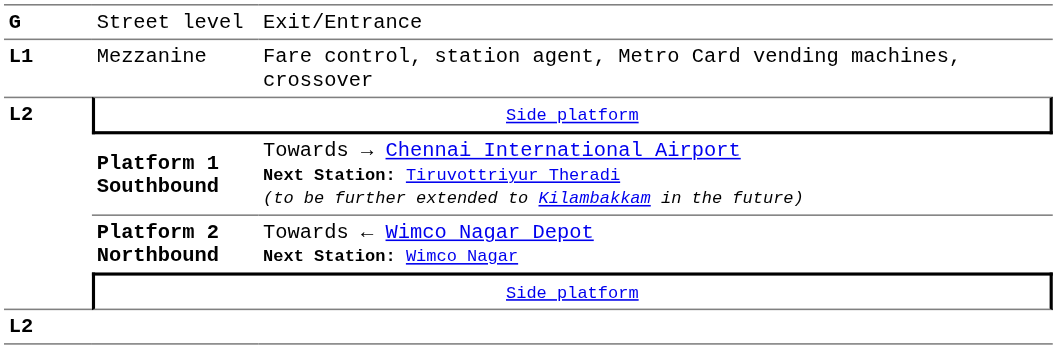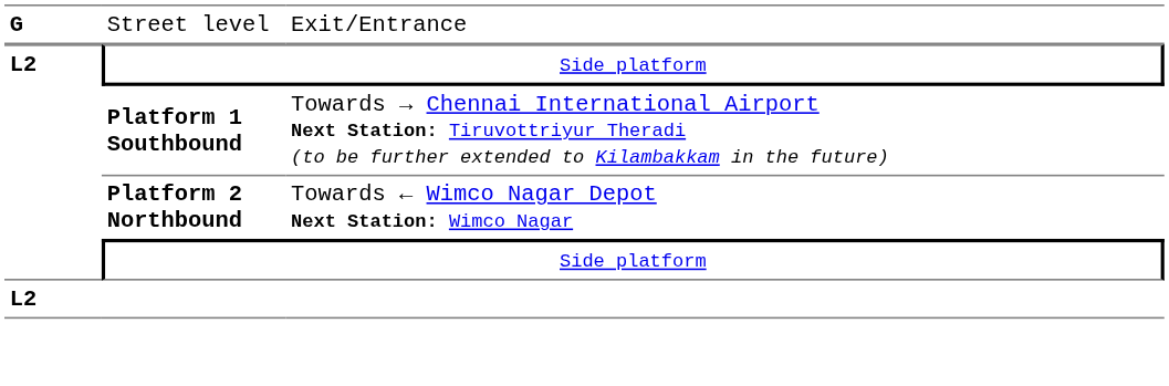- row: L1 | Mezzanine | Fare control, station agent, Metro Card vending machines, crossover
